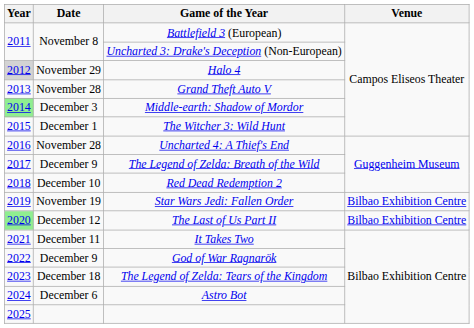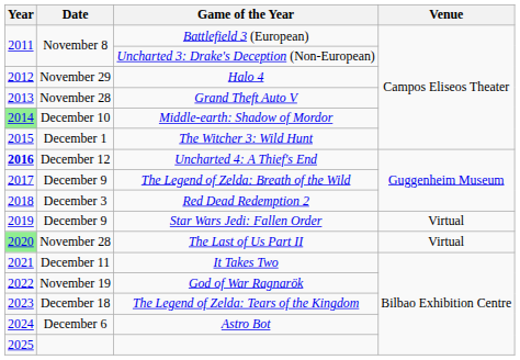Halo 4 | Year: lightgrey background -> no background
Middle-earth: Shadow of Mordor | Date: December 3 -> December 10
Uncharted 4: A Thief's End | Year: normal -> bold
Uncharted 4: A Thief's End | Date: November 28 -> December 12
Red Dead Redemption 2 | Date: December 10 -> December 3
Star Wars Jedi: Fallen Order | Date: November 19 -> December 9
Star Wars Jedi: Fallen Order | Venue: Bilbao Exhibition Centre -> Virtual
The Last of Us Part II | Date: December 12 -> November 28
The Last of Us Part II | Venue: Bilbao Exhibition Centre -> Virtual
God of War Ragnarök | Date: December 9 -> November 19
